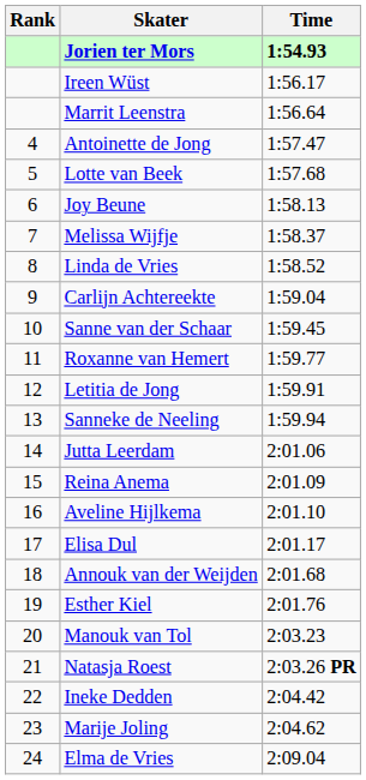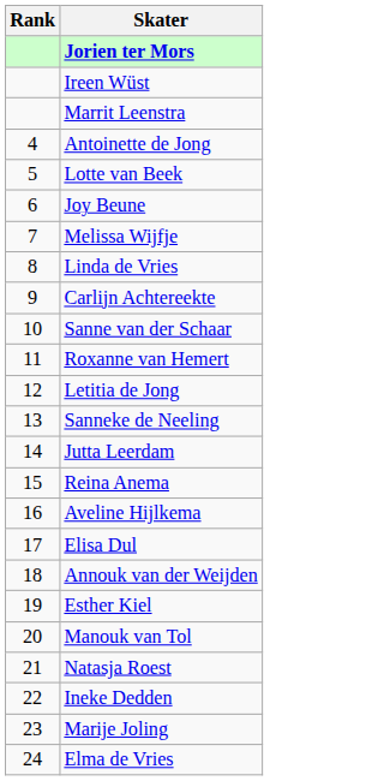- column: Time | 1:54.93 | 1:56.17 | 1:56.64 | 1:57.47 | 1:57.68 | 1:58.13 | 1:58.37 | 1:58.52 | 1:59.04 | 1:59.45 | 1:59.77 | 1:59.91 | 1:59.94 | 2:01.06 | 2:01.09 | 2:01.10 | 2:01.17 | 2:01.68 | 2:01.76 | 2:03.23 | 2:03.26 PR | 2:04.42 | 2:04.62 | 2:09.04
